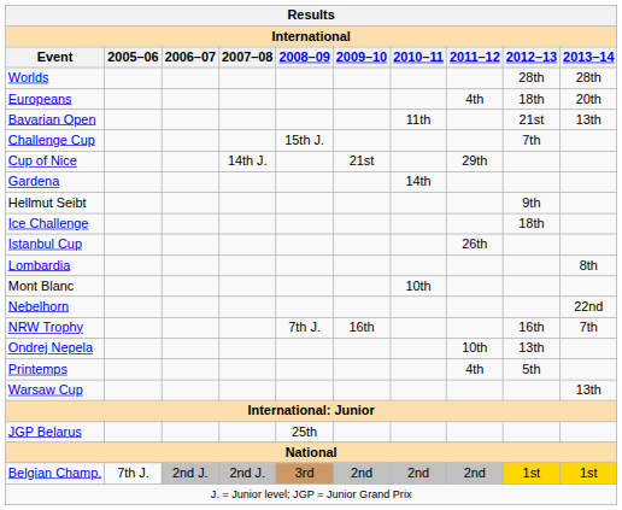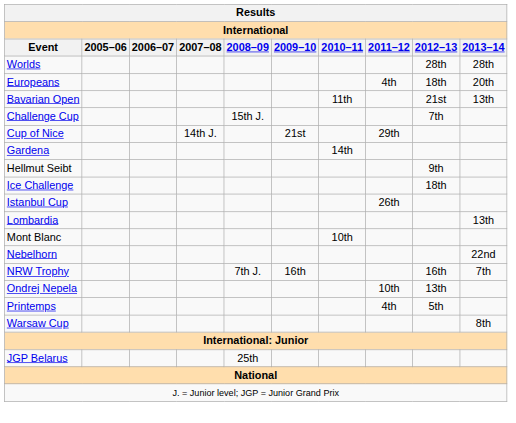Lombardia | 2013–14: 8th -> 13th
Warsaw Cup | 2013–14: 13th -> 8th
- row: Belgian Champ. | 7th J. | 2nd J. | 2nd J. | 3rd | 2nd | 2nd | 2nd | 1st | 1st
